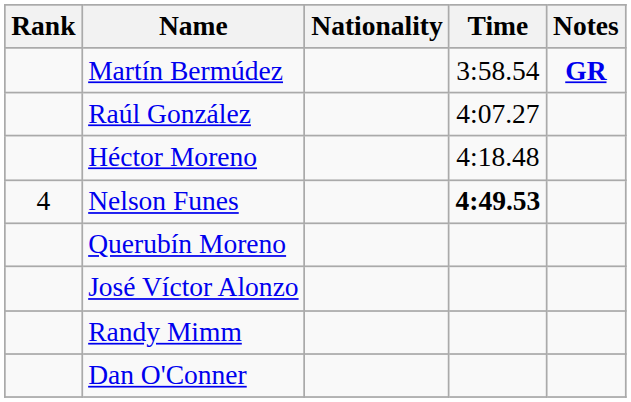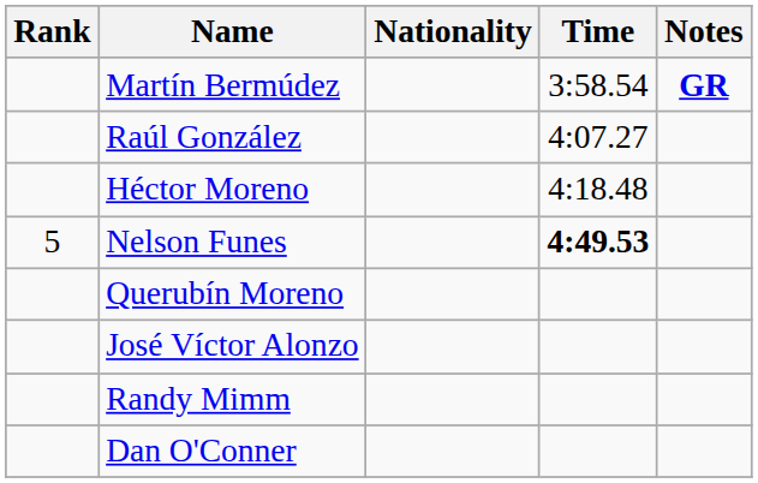Nelson Funes | Rank: 4 -> 5
